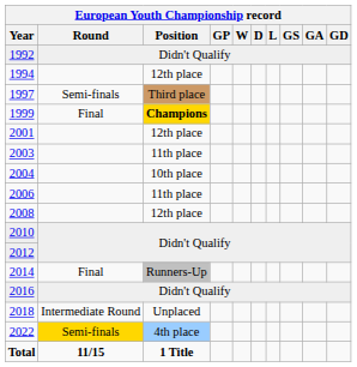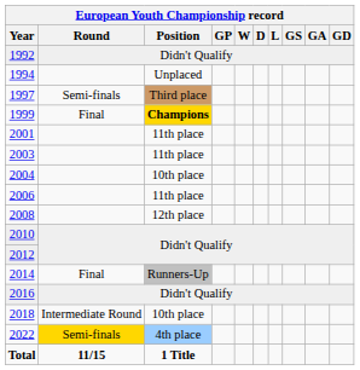1994 | European Youth Championship record / Position: 12th place -> Unplaced
2001 | European Youth Championship record / Position: 12th place -> 11th place
2018 | European Youth Championship record / Position: Unplaced -> 10th place
